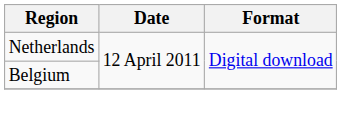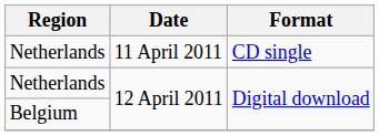+ row: Netherlands | 11 April 2011 | CD single
